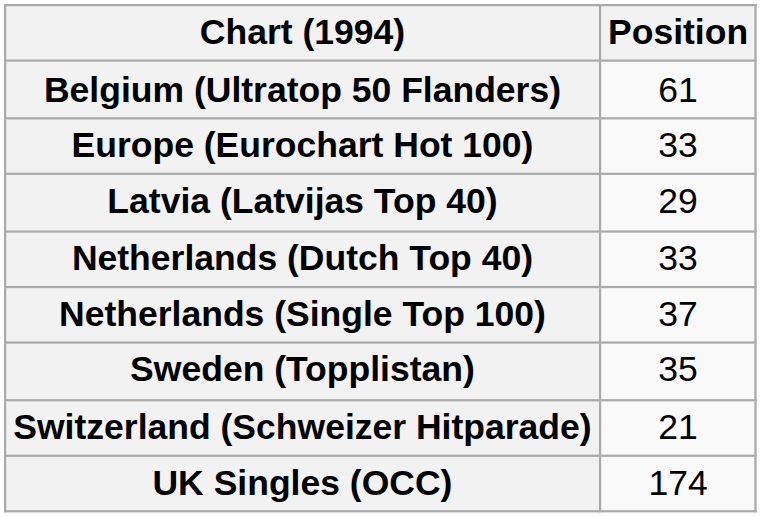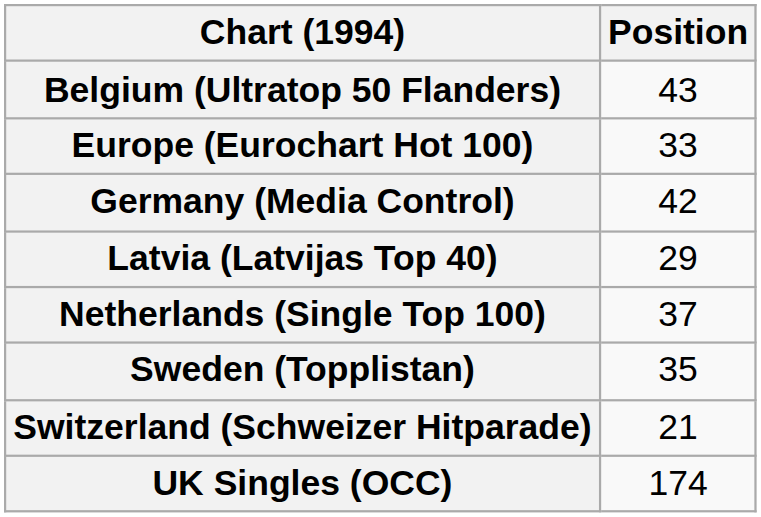Belgium (Ultratop 50 Flanders) | Position: 61 -> 43
+ row: Germany (Media Control) | 42
- row: Netherlands (Dutch Top 40) | 33
